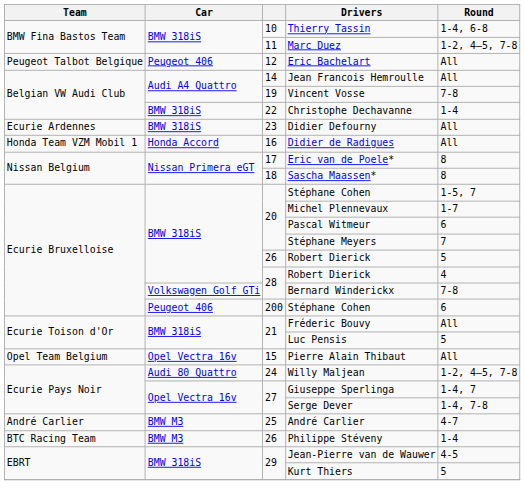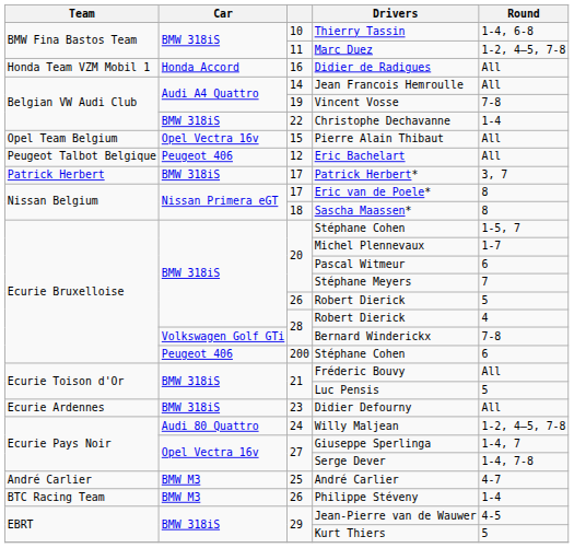rows swapped: Eric Bachelart <-> Didier de Radigues
rows swapped: Pierre Alain Thibaut <-> Didier Defourny
+ row: Patrick Herbert | BMW 318iS | 17 | Patrick Herbert* | 3, 7
